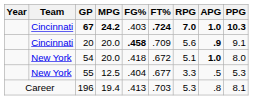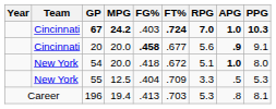20 | FT%: .709 -> .677
55 | FT%: .677 -> .709
